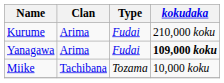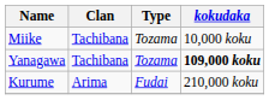rows swapped: Kurume <-> Miike
Yanagawa | Clan: Arima -> Tachibana
Yanagawa | Type: Fudai -> Tozama
